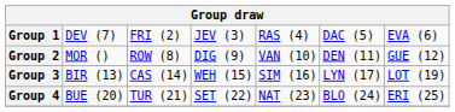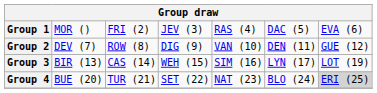Group 1 | column 2: DEV (7) -> MOR ()
Group 2 | column 2: MOR () -> DEV (7)
Group 4 | column 7: no background -> lightgrey background
